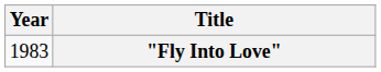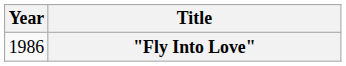"Fly Into Love" | Year: 1983 -> 1986
